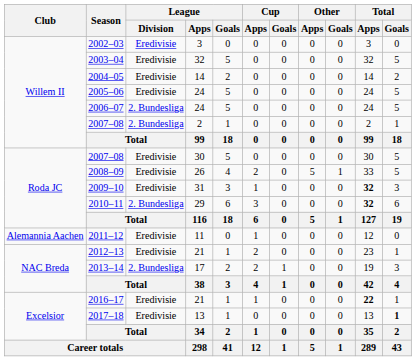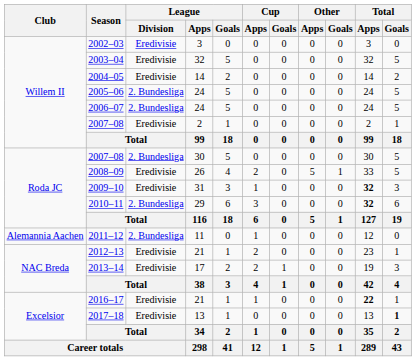2005–06 | League / Division: Eredivisie -> 2. Bundesliga
2007–08 / 2 | League / Division: 2. Bundesliga -> Eredivisie
2007–08 / 30 | League / Division: Eredivisie -> 2. Bundesliga
2011–12 | League / Division: Eredivisie -> 2. Bundesliga
2013–14 | League / Division: 2. Bundesliga -> Eredivisie
